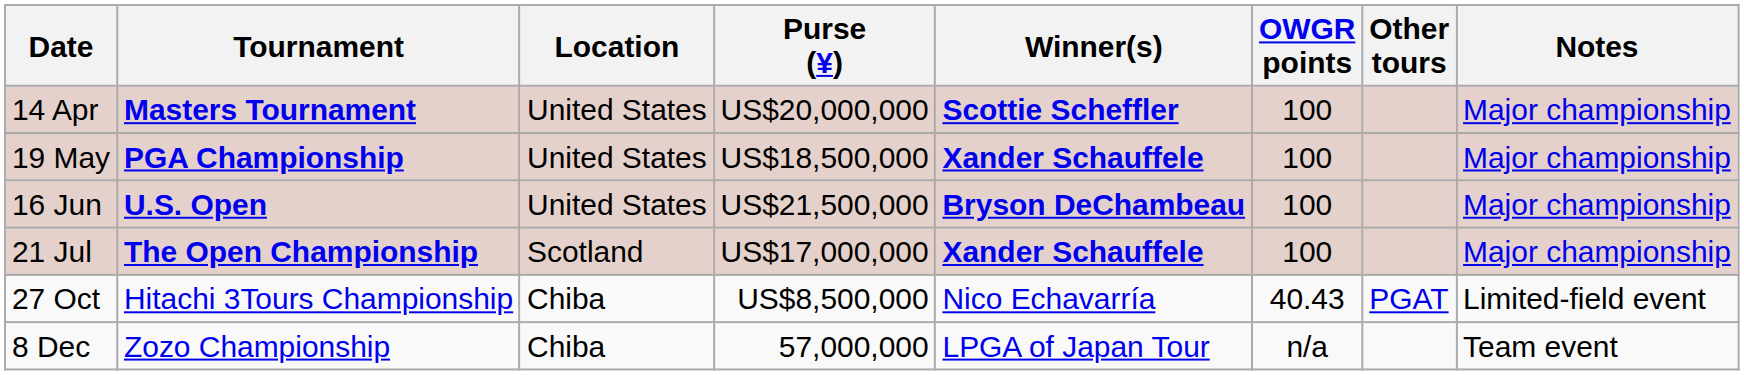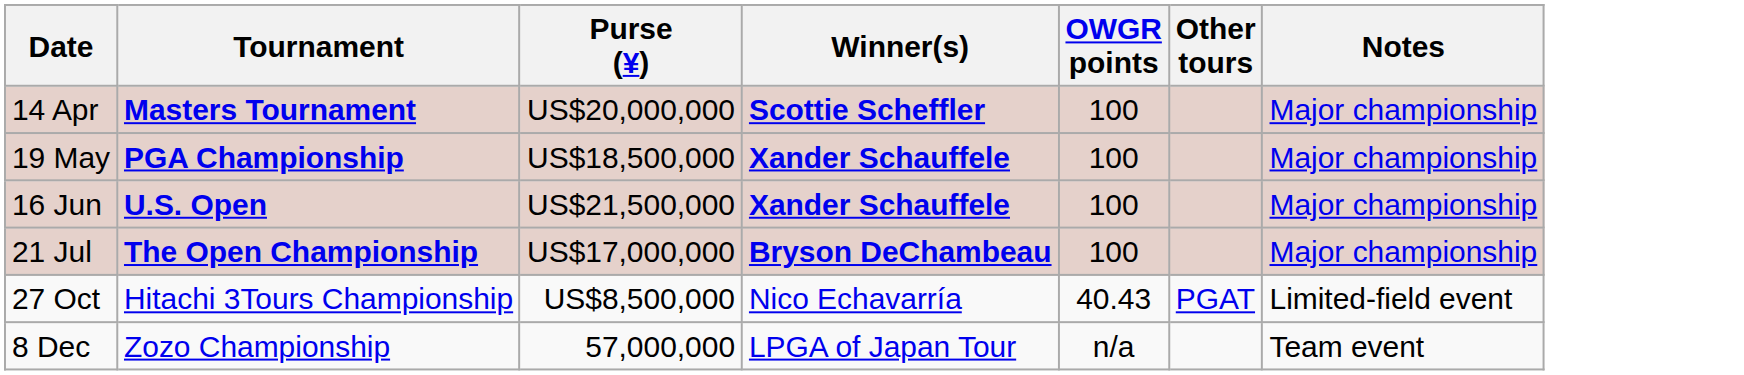- column: Location | United States | United States | United States | Scotland | Chiba | Chiba
16 Jun | Winner(s): Bryson DeChambeau -> Xander Schauffele
21 Jul | Winner(s): Xander Schauffele -> Bryson DeChambeau
